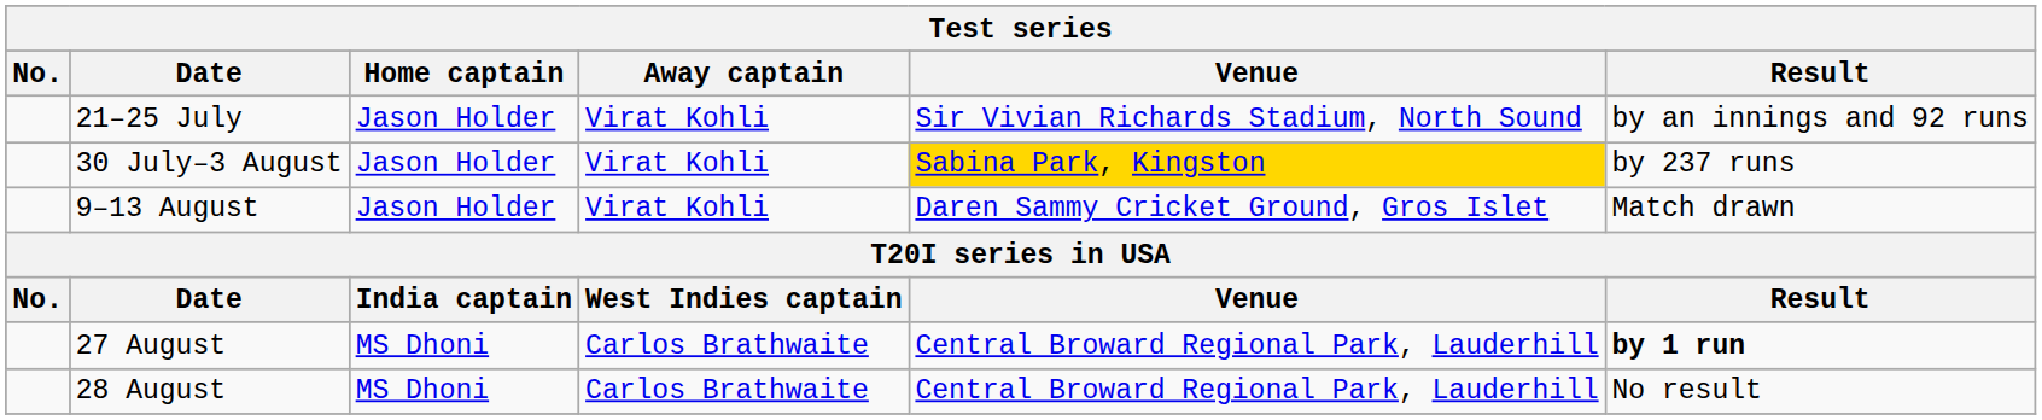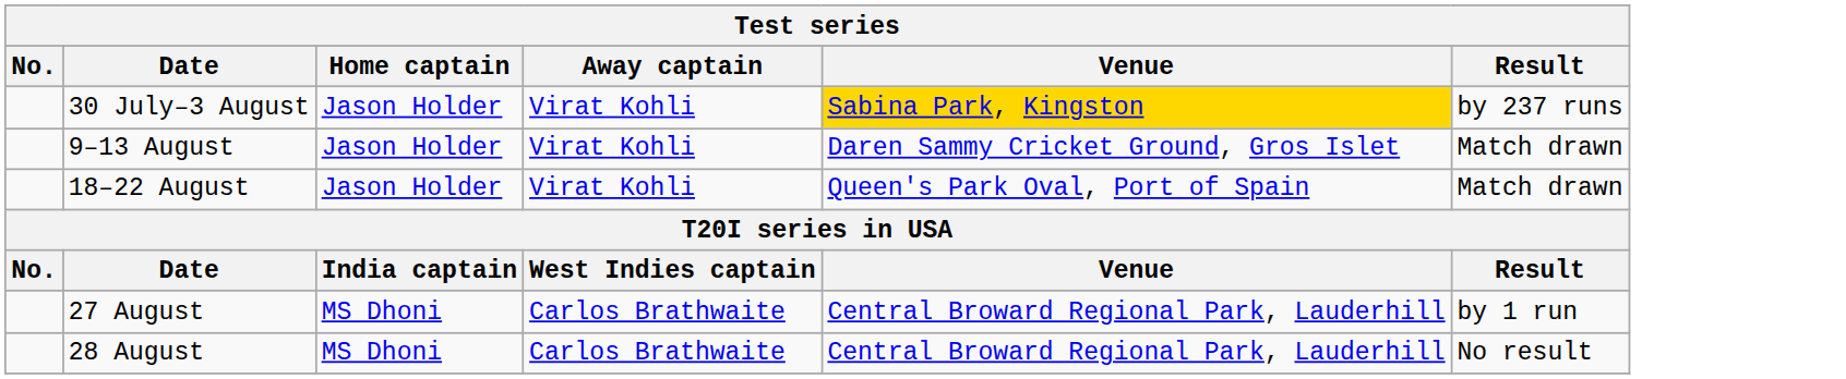- row: 21–25 July | Jason Holder | Virat Kohli | Sir Vivian Richards Stadium, North Sound | by an innings and 92 runs
+ row: 18–22 August | Jason Holder | Virat Kohli | Queen's Park Oval, Port of Spain | Match drawn
27 August | Result: bold -> normal
